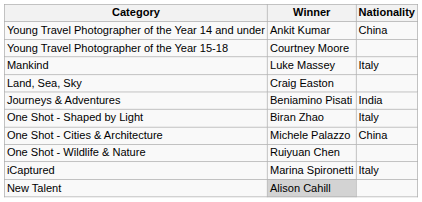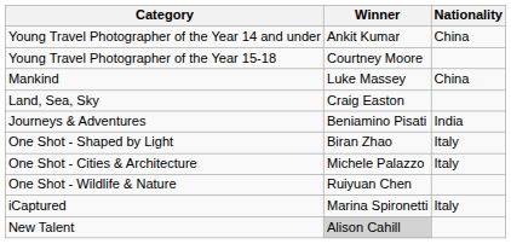Mankind | Nationality: Italy -> China
One Shot - Cities & Architecture | Nationality: China -> Italy
